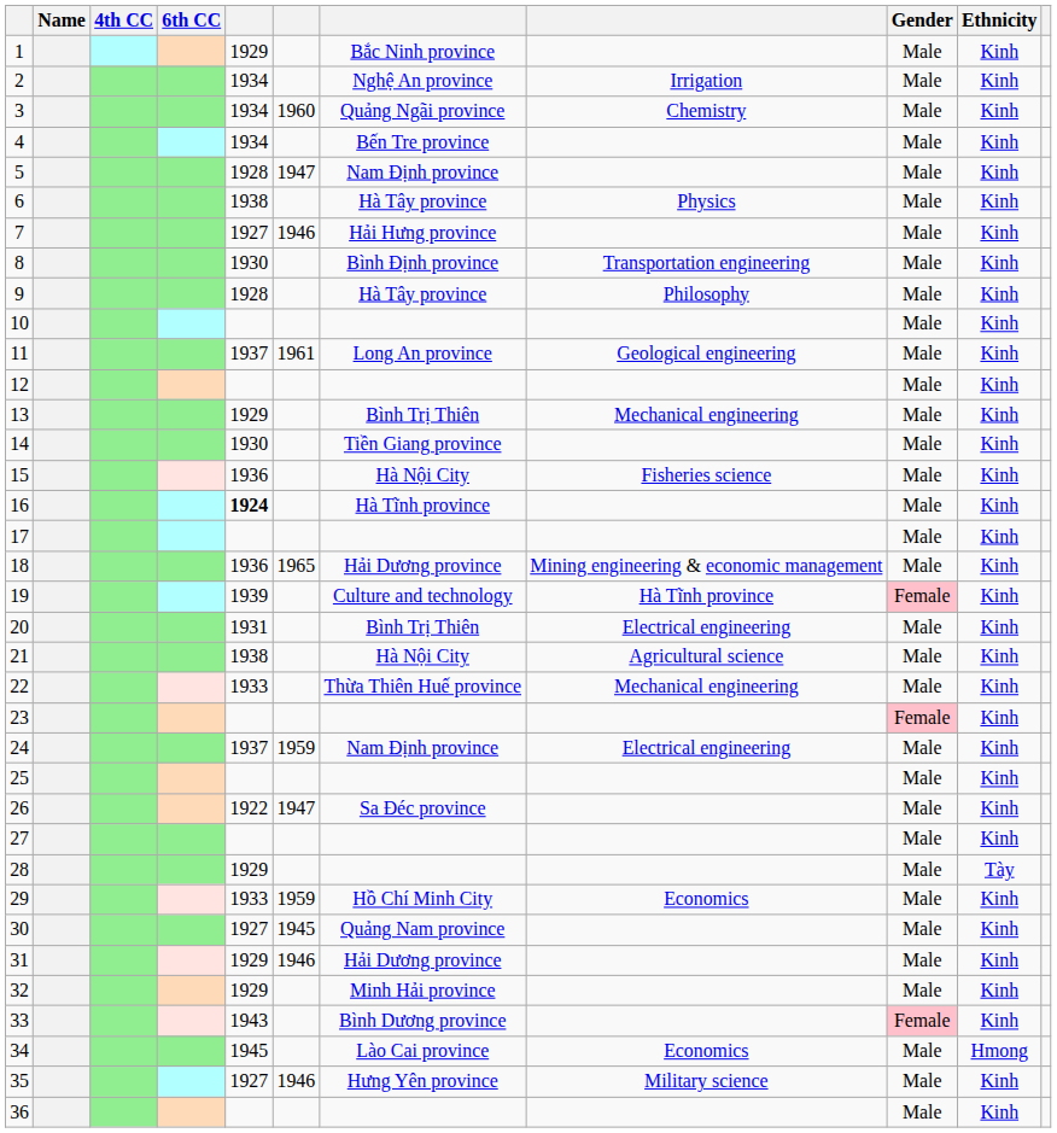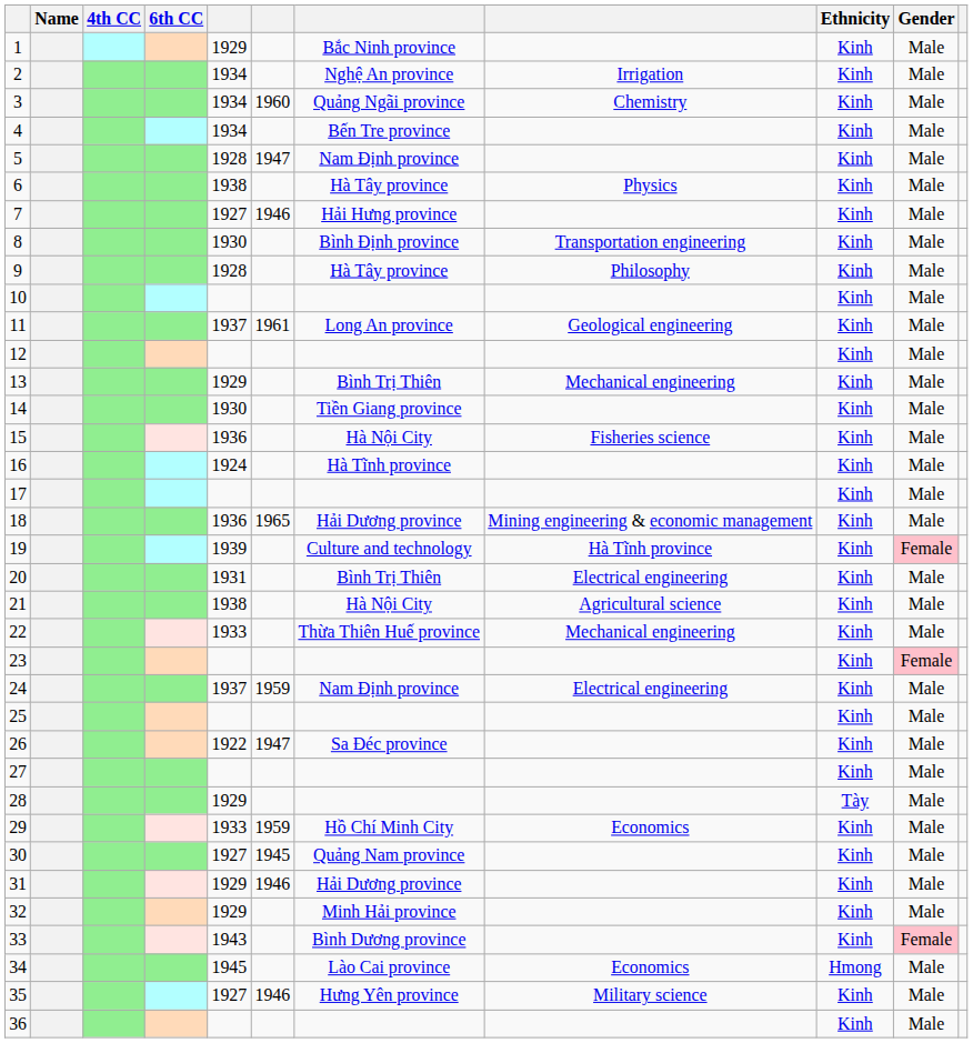columns swapped: Ethnicity <-> Gender
16 | column 5: bold -> normal
